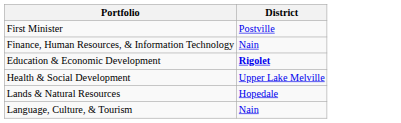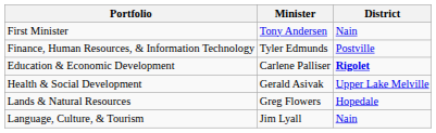+ column: Minister | Tony Andersen | Tyler Edmunds | Carlene Palliser | Gerald Asivak | Greg Flowers | Jim Lyall
First Minister | District: Postville -> Nain
Finance, Human Resources, & Information Technology | District: Nain -> Postville
